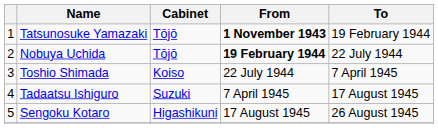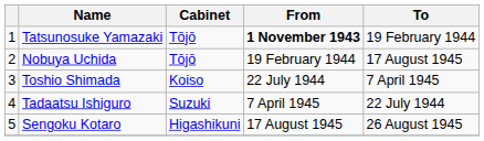Nobuya Uchida | From: bold -> normal
Nobuya Uchida | To: 22 July 1944 -> 17 August 1945
Tadaatsu Ishiguro | To: 17 August 1945 -> 22 July 1944
